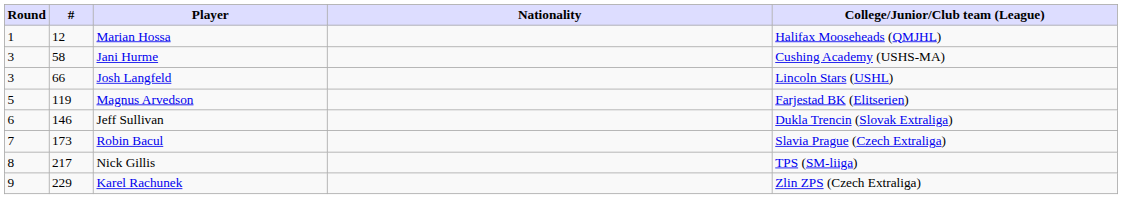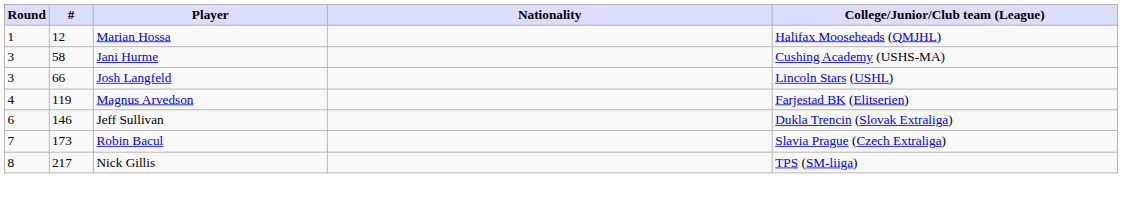Magnus Arvedson | Round: 5 -> 4
- row: 9 | 229 | Karel Rachunek | Zlin ZPS (Czech Extraliga)
